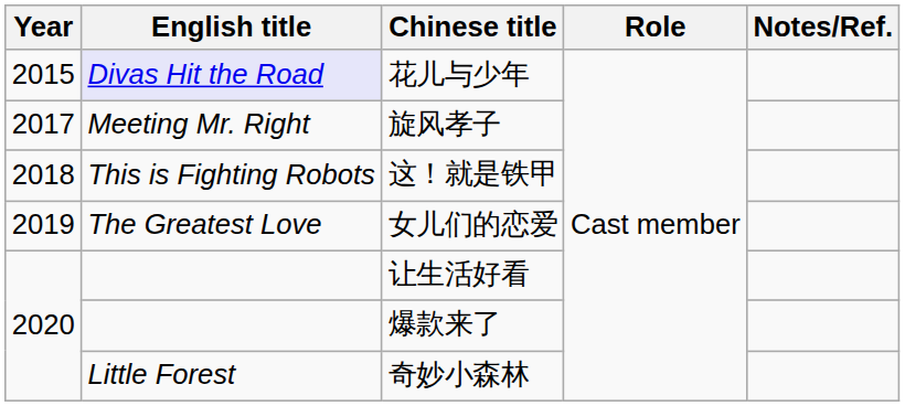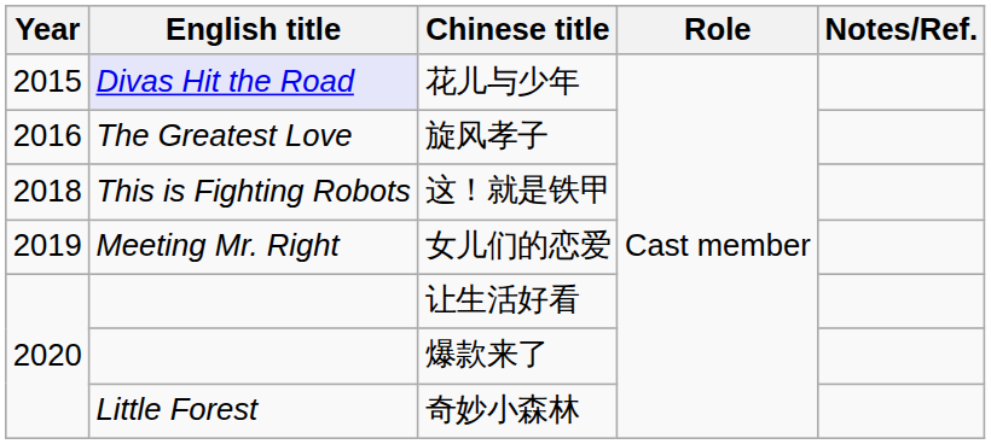旋风孝子 | Year: 2017 -> 2016
旋风孝子 | English title: Meeting Mr. Right -> The Greatest Love
女儿们的恋爱 | English title: The Greatest Love -> Meeting Mr. Right
